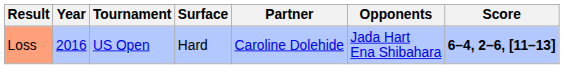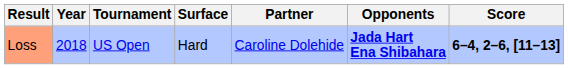Loss | Year: 2016 -> 2018
Loss | Opponents: normal -> bold
